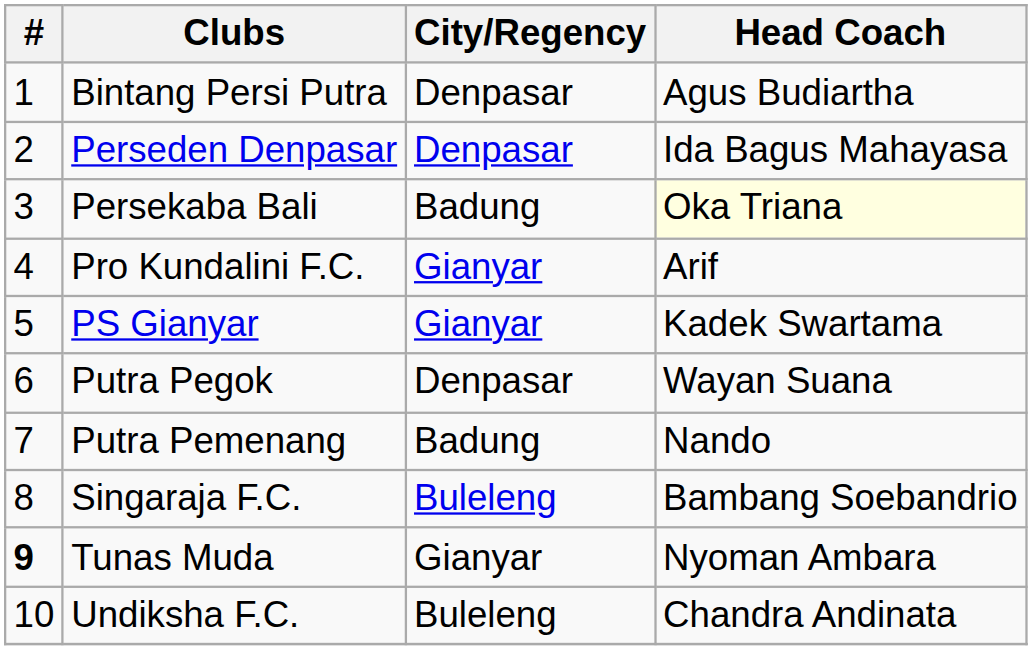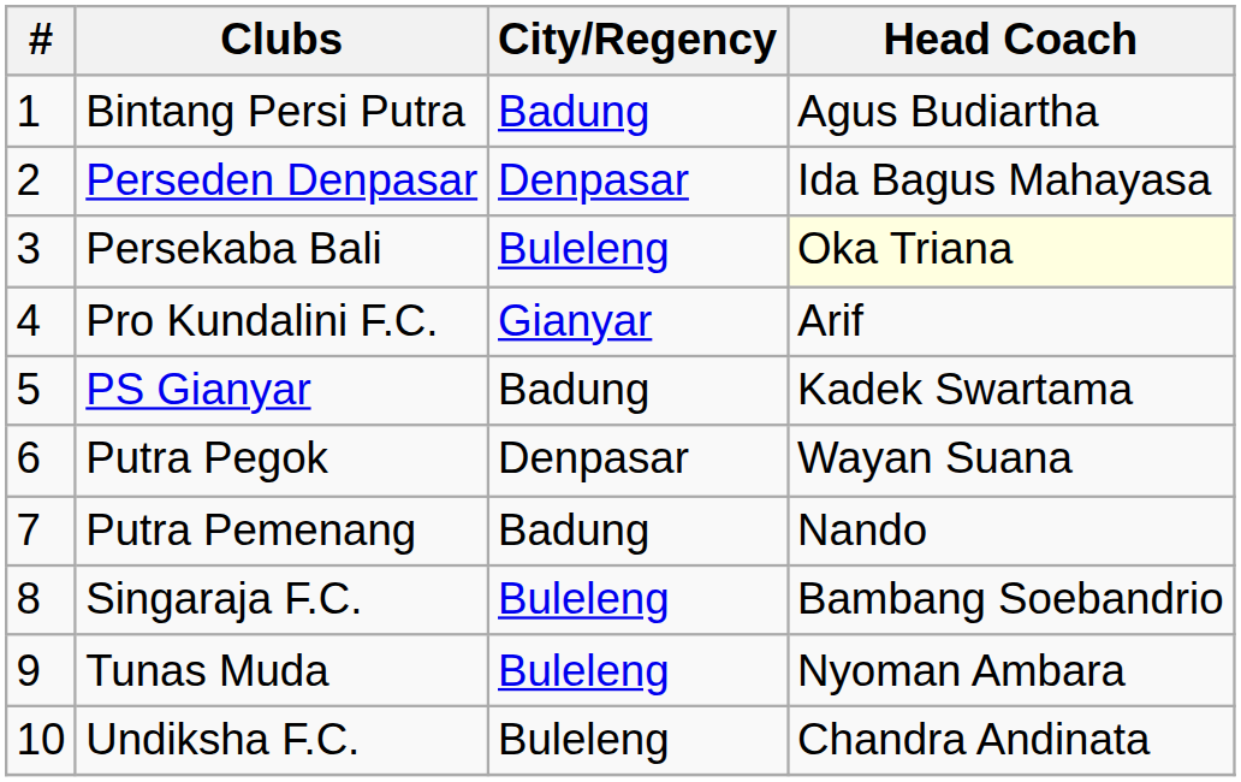Bintang Persi Putra | City/Regency: Denpasar -> Badung
Persekaba Bali | City/Regency: Badung -> Buleleng
PS Gianyar | City/Regency: Gianyar -> Badung
Tunas Muda | #: bold -> normal
Tunas Muda | City/Regency: Gianyar -> Buleleng
